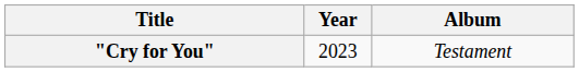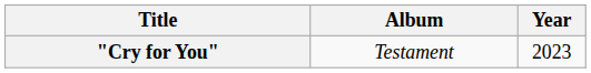columns swapped: Year <-> Album
